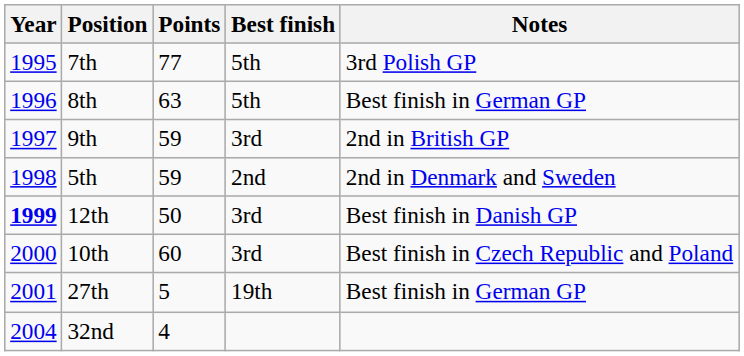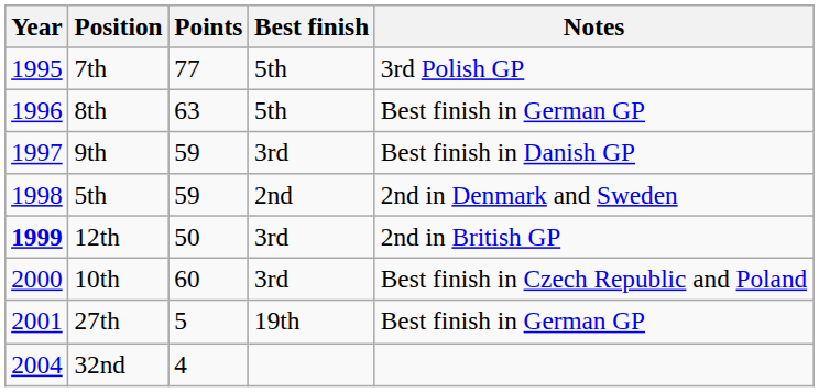9th | Notes: 2nd in British GP -> Best finish in Danish GP
12th | Notes: Best finish in Danish GP -> 2nd in British GP
